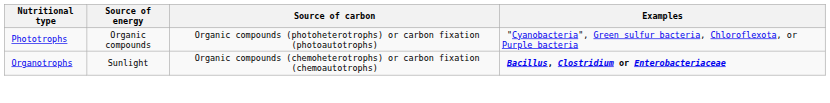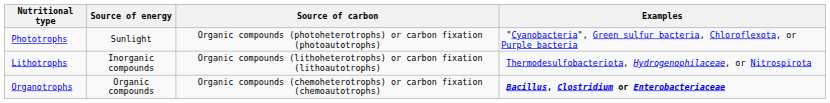Phototrophs | Source of energy: Organic compounds -> Sunlight
+ row: Lithotrophs | Inorganic compounds | Organic compounds (lithoheterotrophs) or carbon fixation (lithoautotrophs) | Thermodesulfobacteriota, Hydrogenophilaceae, or Nitrospirota
Organotrophs | Source of energy: Sunlight -> Organic compounds
